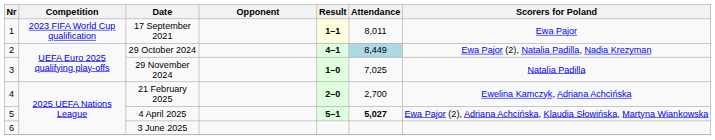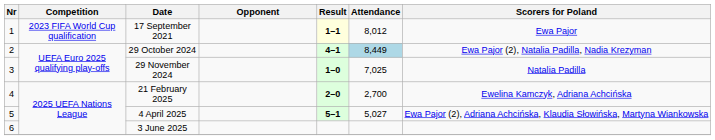17 September 2021 | Attendance: 8,011 -> 8,012
4 April 2025 | Attendance: bold -> normal
